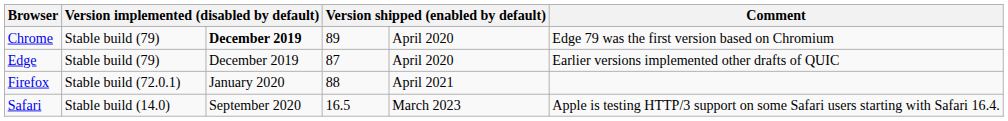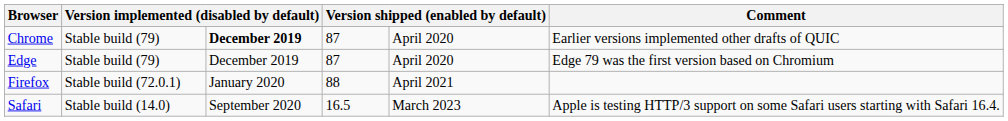Chrome | column 4: 89 -> 87
Chrome | Comment: Edge 79 was the first version based on Chromium -> Earlier versions implemented other drafts of QUIC
Edge | Comment: Earlier versions implemented other drafts of QUIC -> Edge 79 was the first version based on Chromium
